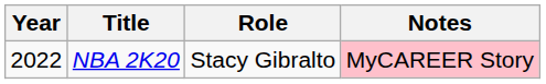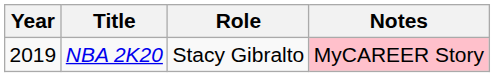NBA 2K20 | Year: 2022 -> 2019
